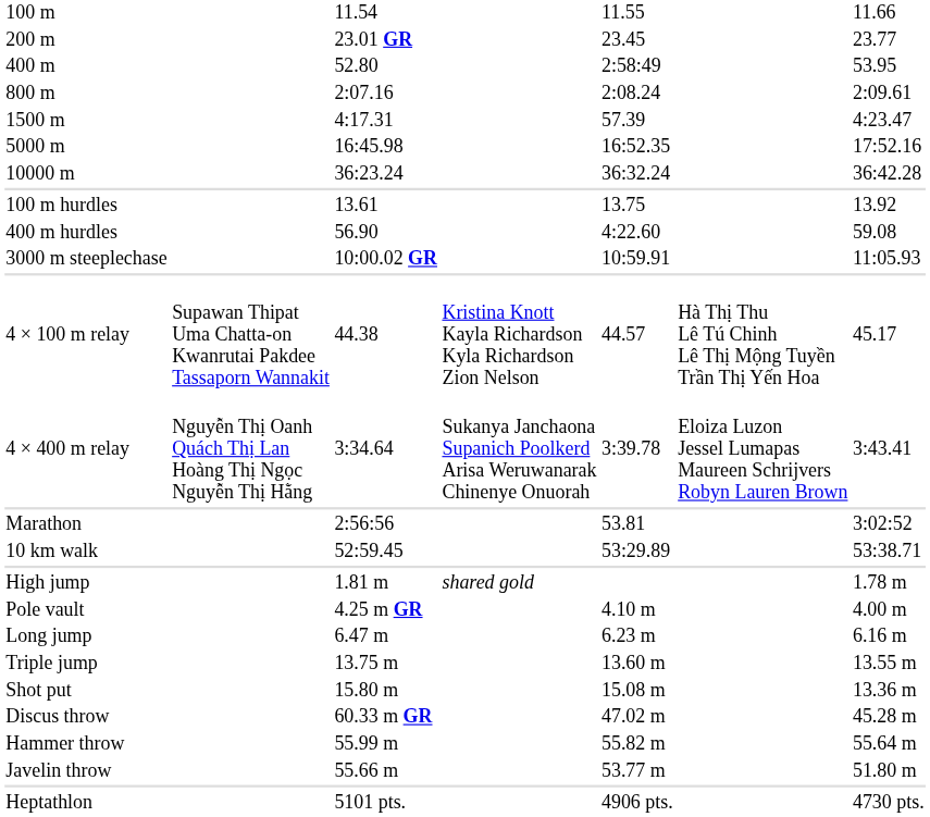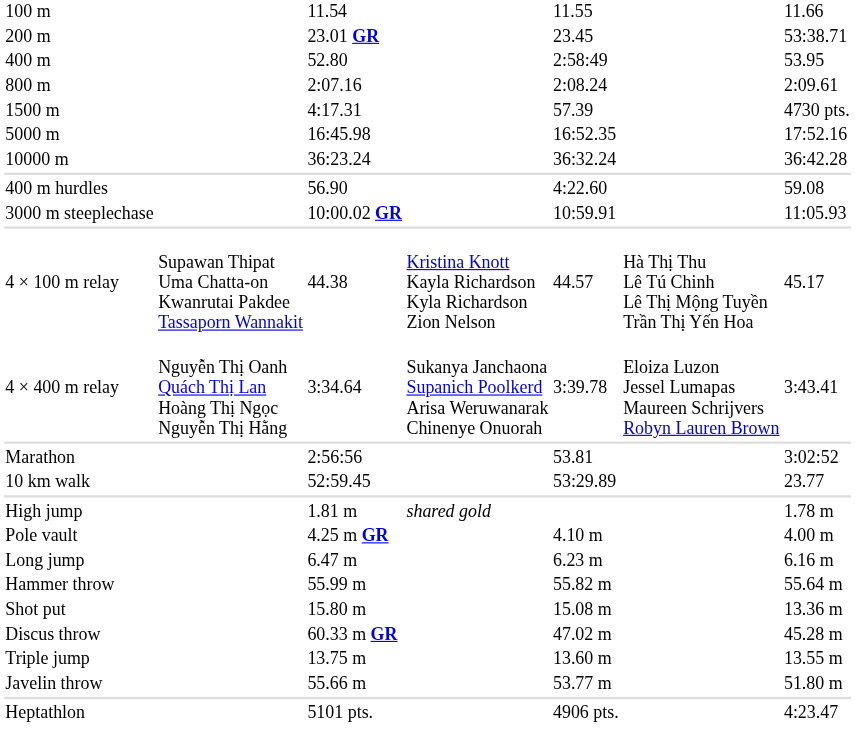200 m | column 7: 23.77 -> 53:38.71
1500 m | column 7: 4:23.47 -> 4730 pts.
- row: 100 m hurdles | 13.61 | 13.75 | 13.92
10 km walk | column 7: 53:38.71 -> 23.77
rows swapped: Triple jump <-> Hammer throw
Heptathlon | column 7: 4730 pts. -> 4:23.47
